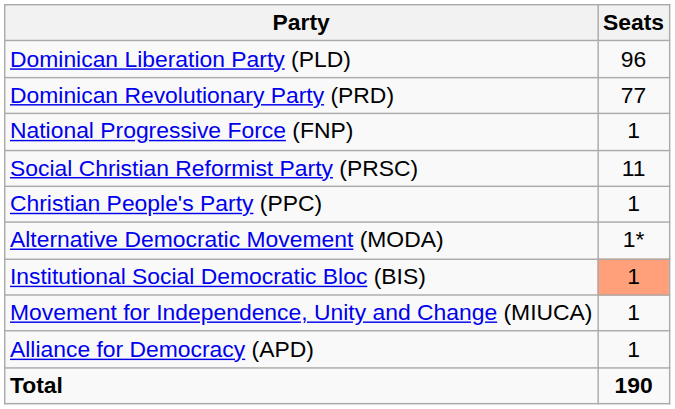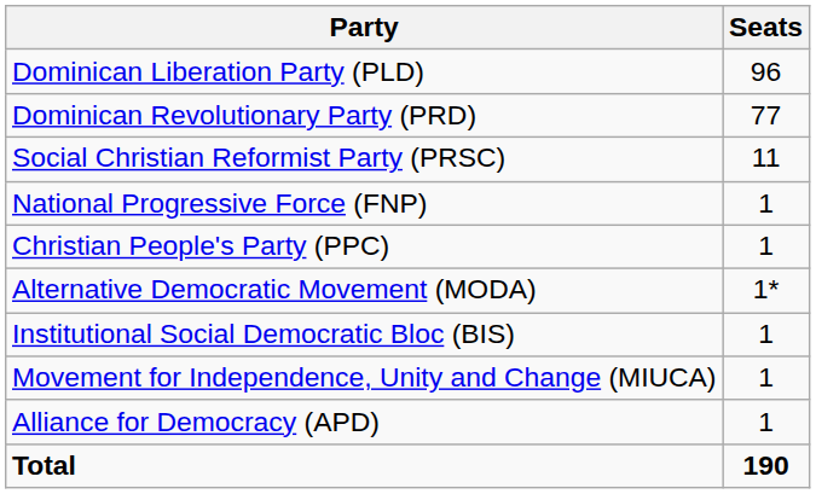rows swapped: Social Christian Reformist Party (PRSC) <-> National Progressive Force (FNP)
Institutional Social Democratic Bloc (BIS) | Seats: lightsalmon background -> no background
